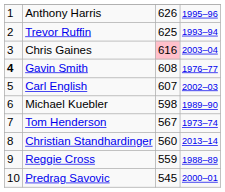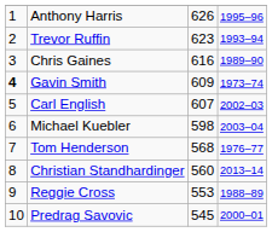Trevor Ruffin | column 3: 625 -> 623
Chris Gaines | column 3: pink background -> no background
Chris Gaines | column 4: 2003–04 -> 1989–90
Gavin Smith | column 3: 608 -> 609
Gavin Smith | column 4: 1976–77 -> 1973–74
Michael Kuebler | column 4: 1989–90 -> 2003–04
Tom Henderson | column 3: 567 -> 568
Tom Henderson | column 4: 1973–74 -> 1976–77
Reggie Cross | column 3: 559 -> 553
